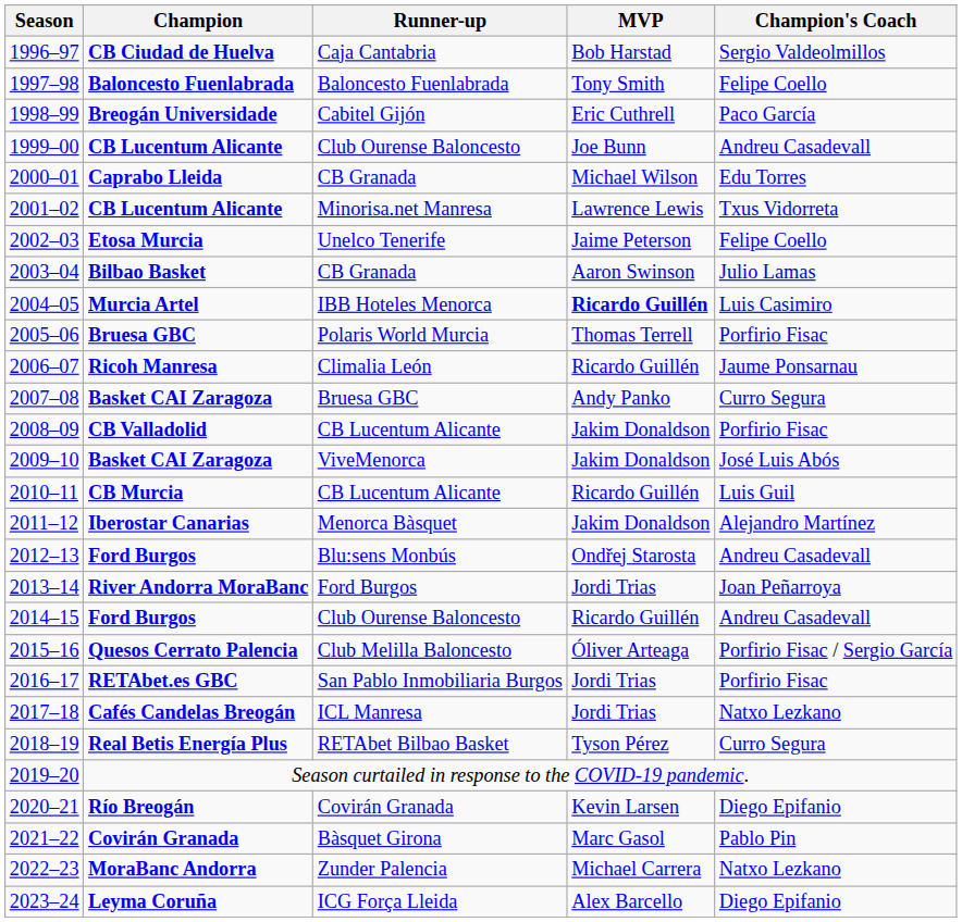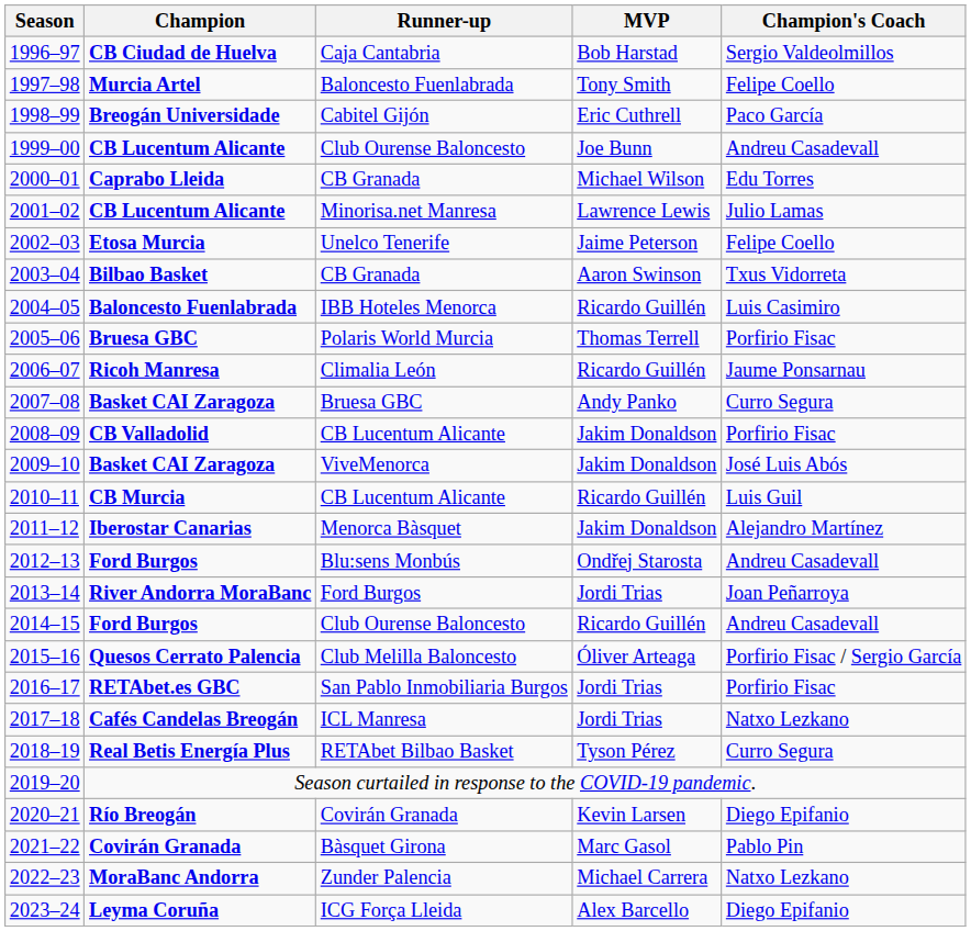1997–98 | Champion: Baloncesto Fuenlabrada -> Murcia Artel
2001–02 | Champion's Coach: Txus Vidorreta -> Julio Lamas
2003–04 | Champion's Coach: Julio Lamas -> Txus Vidorreta
2004–05 | Champion: Murcia Artel -> Baloncesto Fuenlabrada
2004–05 | MVP: bold -> normal
